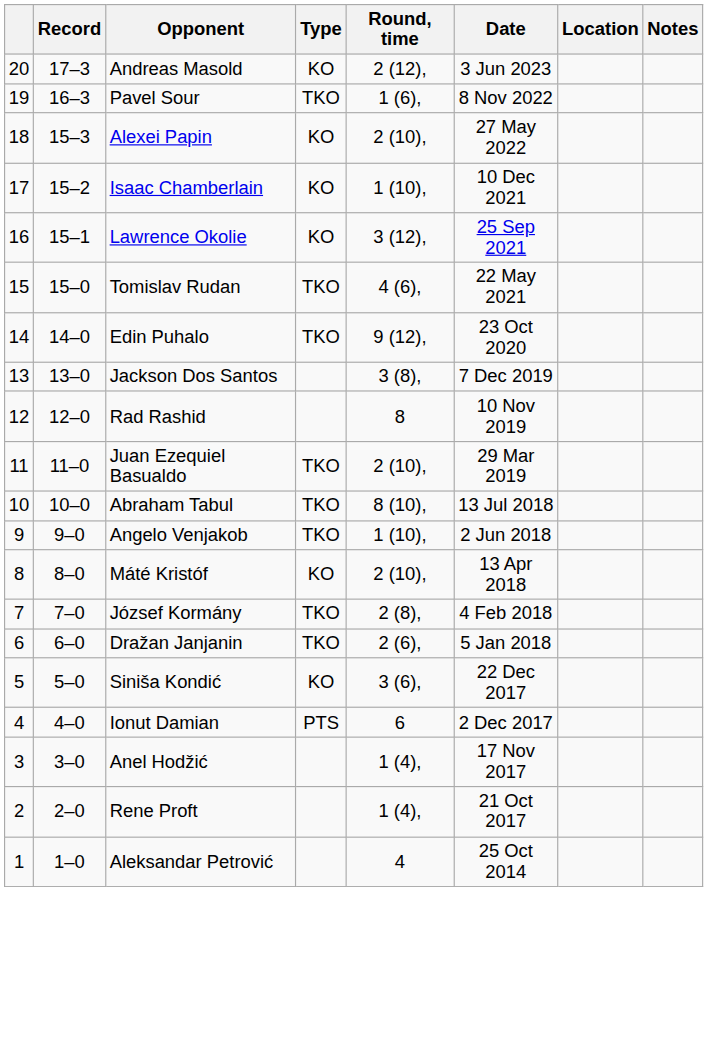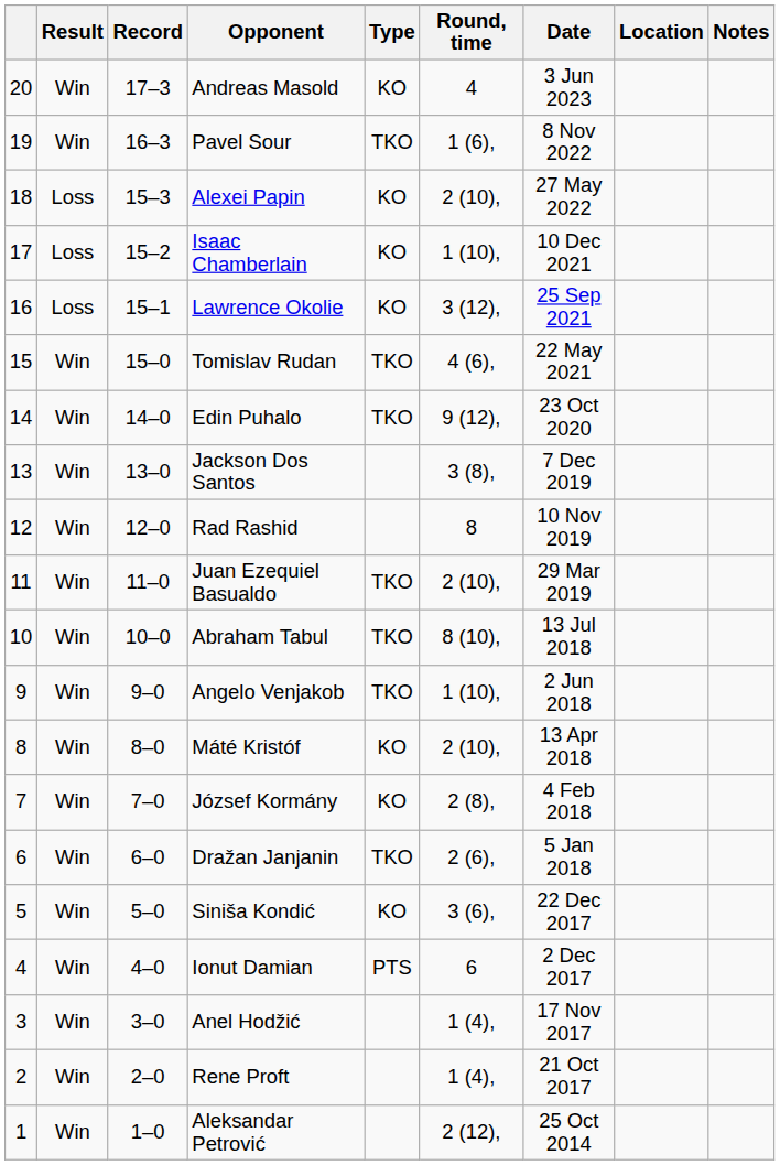+ column: Result | Win | Win | Loss | Loss | Loss | Win | Win | Win | Win | Win | Win | Win | Win | Win | Win | Win | Win | Win | Win | Win
Andreas Masold | Round, time: 2 (12), -> 4
József Kormány | Type: TKO -> KO
Aleksandar Petrović | Round, time: 4 -> 2 (12),
